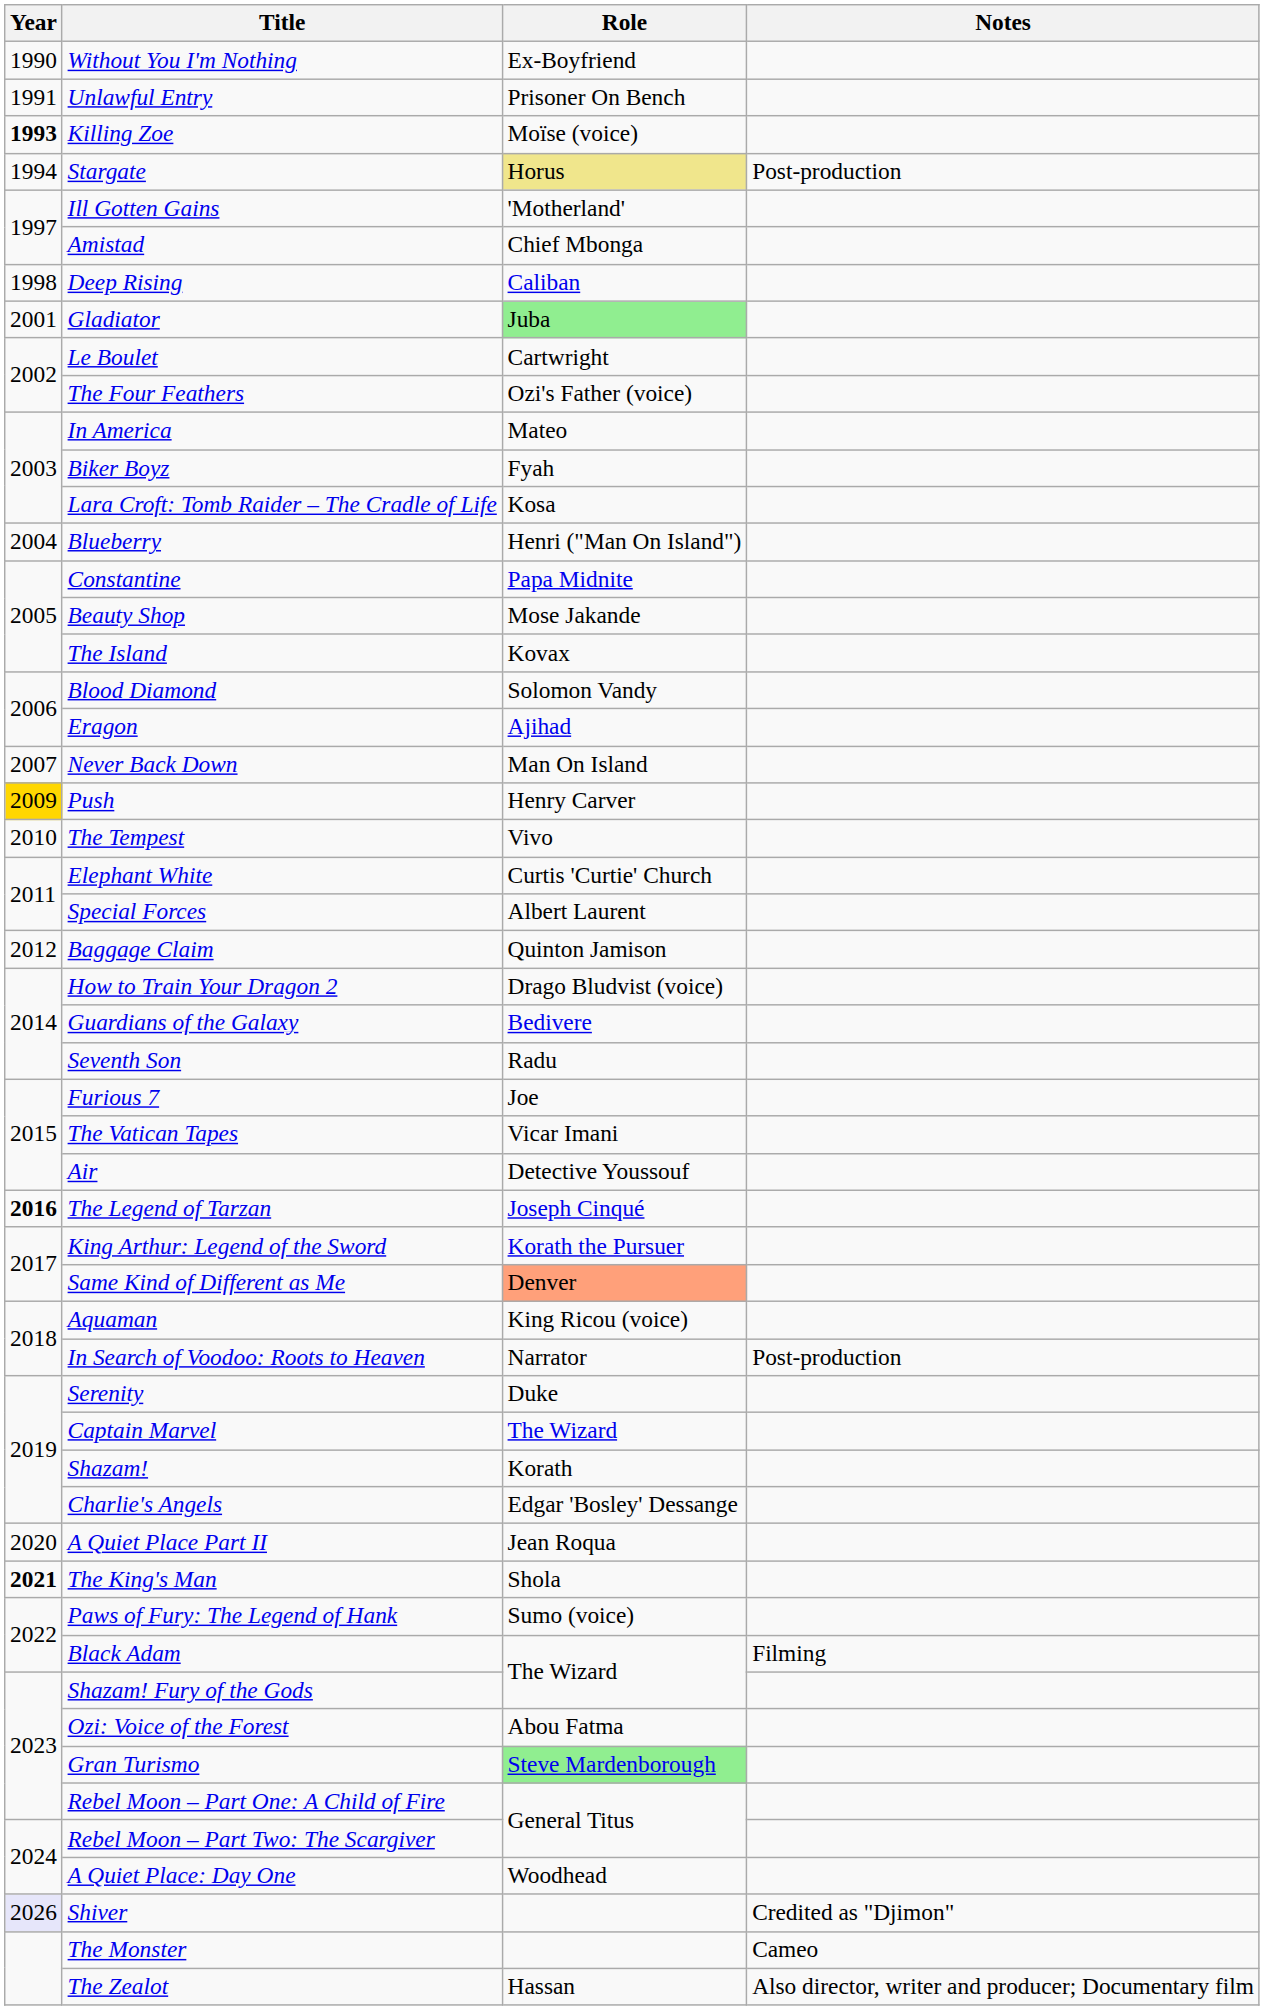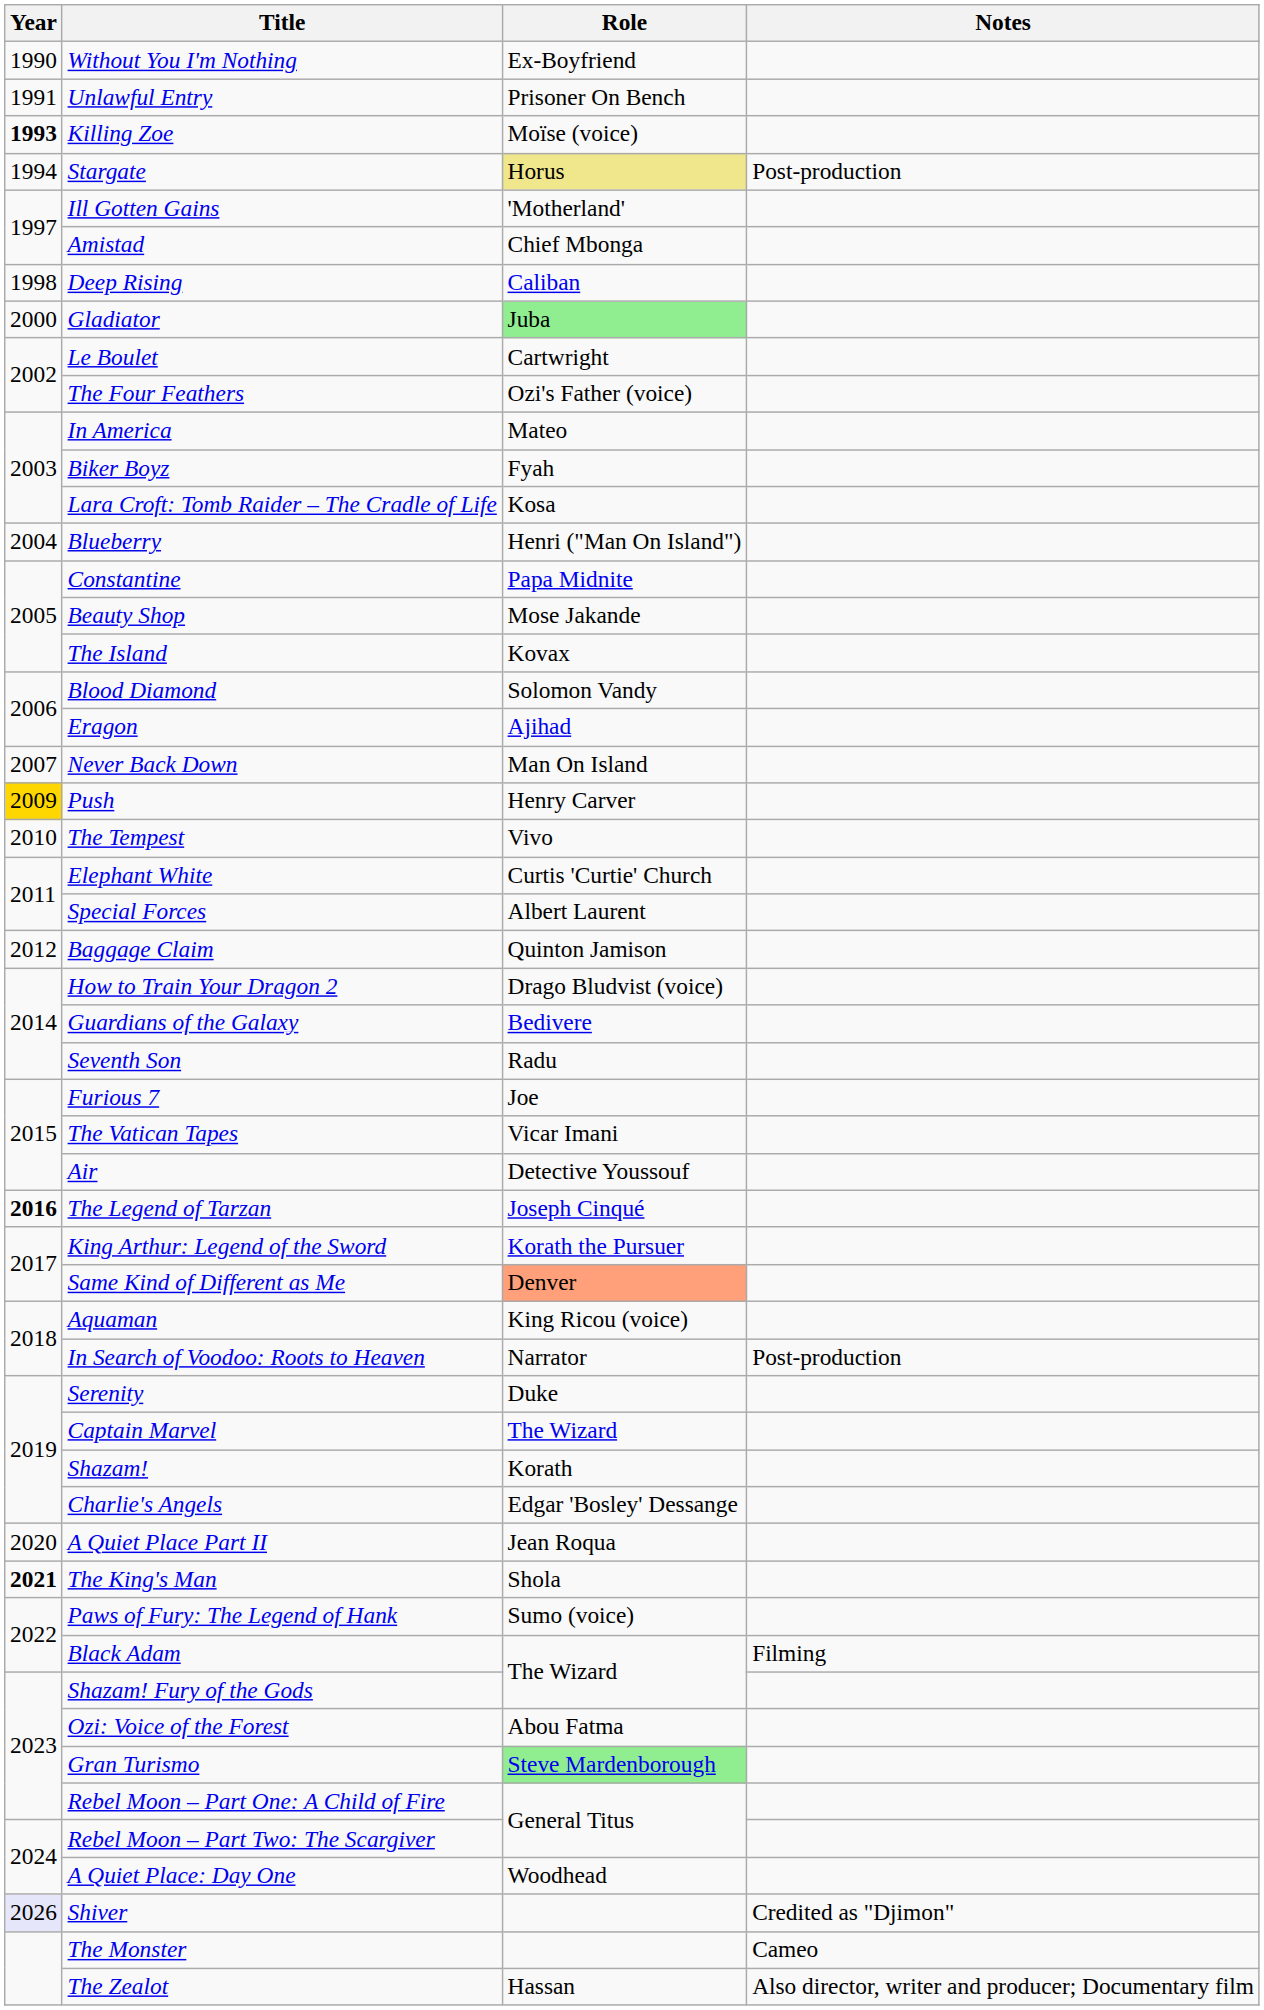Gladiator | Year: 2001 -> 2000
